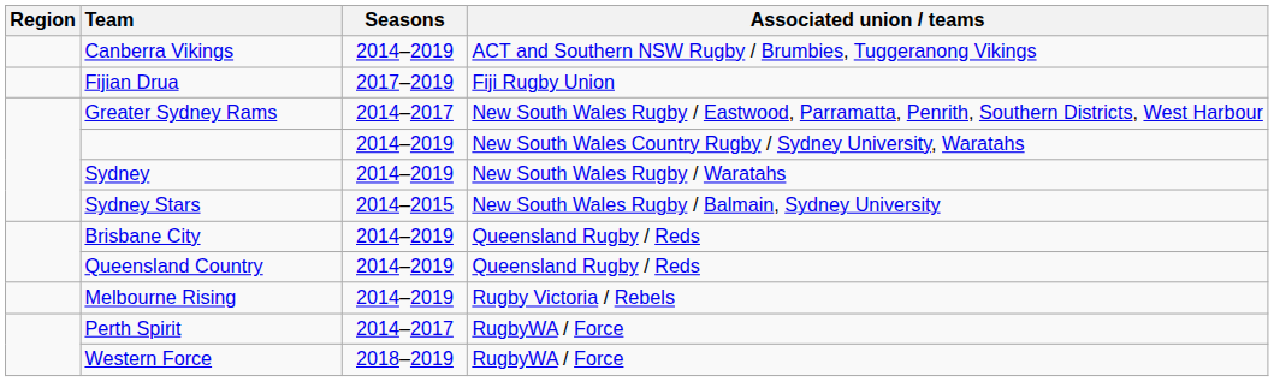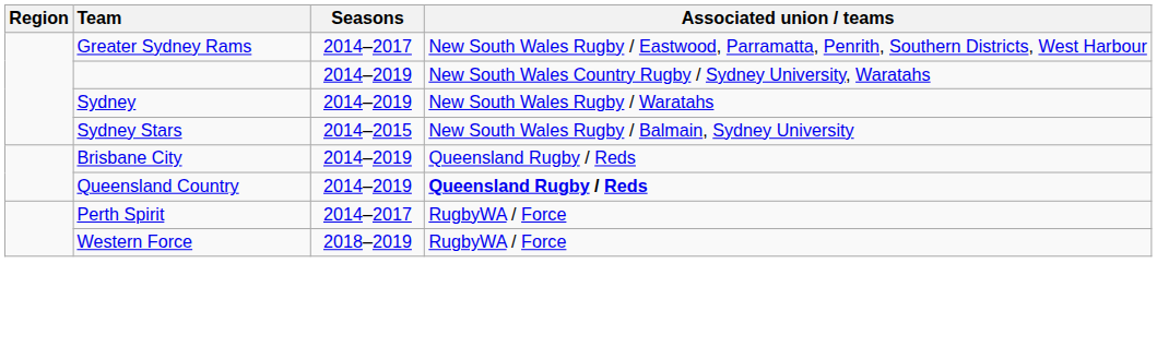- row: Canberra Vikings | 2014–2019 | ACT and Southern NSW Rugby / Brumbies, Tuggeranong Vikings
- row: Fijian Drua | 2017–2019 | Fiji Rugby Union
Queensland Country | Associated union / teams: normal -> bold
- row: Melbourne Rising | 2014–2019 | Rugby Victoria / Rebels
